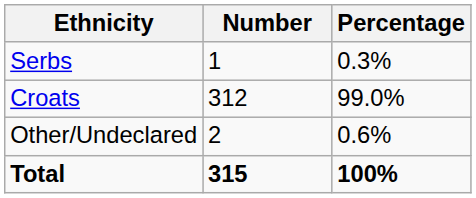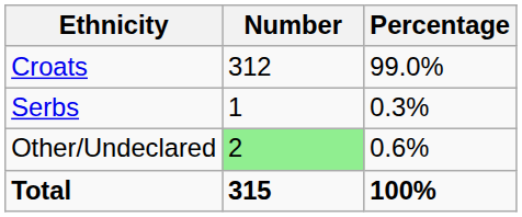rows swapped: Croats <-> Serbs
Other/Undeclared | Number: no background -> lightgreen background
